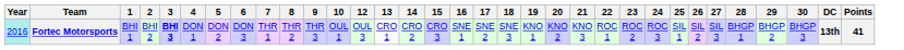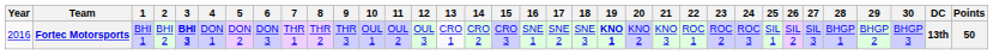+ column: 11 | OUL 2
Fortec Motorsports | Year: paleturquoise background -> no background
Fortec Motorsports | 19: normal -> bold
Fortec Motorsports | Points: 41 -> 50
